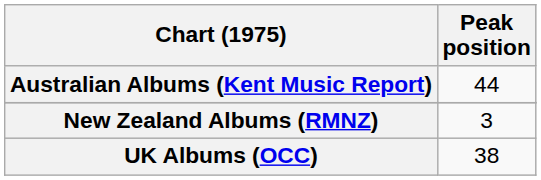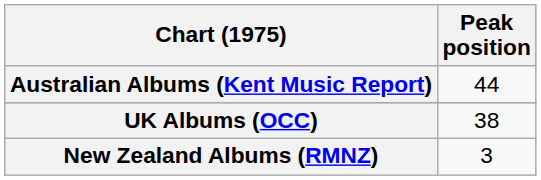rows swapped: New Zealand Albums (RMNZ) <-> UK Albums (OCC)
